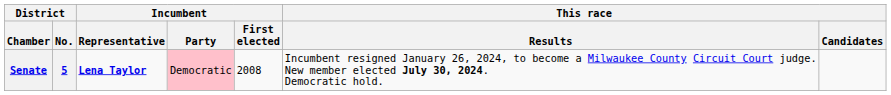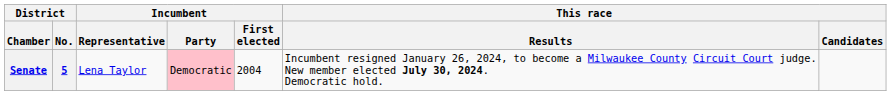Senate | Incumbent / Representative: bold -> normal
Senate | Incumbent / First elected: 2008 -> 2004
